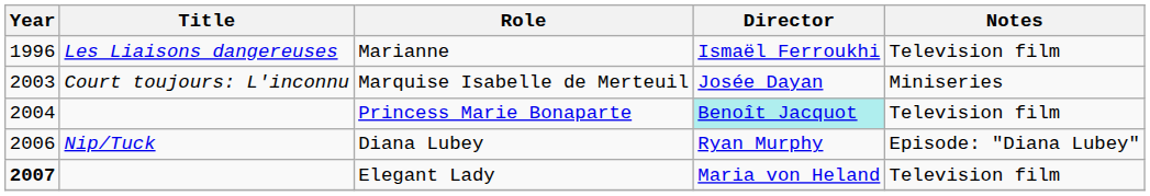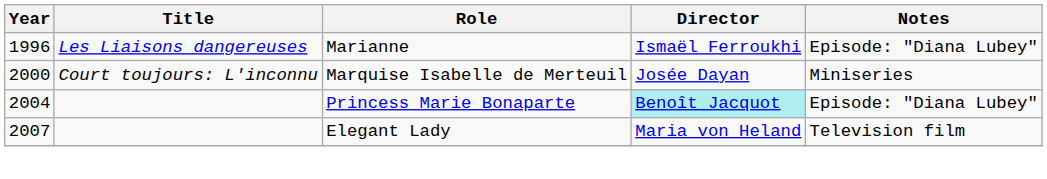Marianne | Notes: Television film -> Episode: "Diana Lubey"
Marquise Isabelle de Merteuil | Year: 2003 -> 2000
Princess Marie Bonaparte | Notes: Television film -> Episode: "Diana Lubey"
- row: 2006 | Nip/Tuck | Diana Lubey | Ryan Murphy | Episode: "Diana Lubey"
Elegant Lady | Year: bold -> normal
